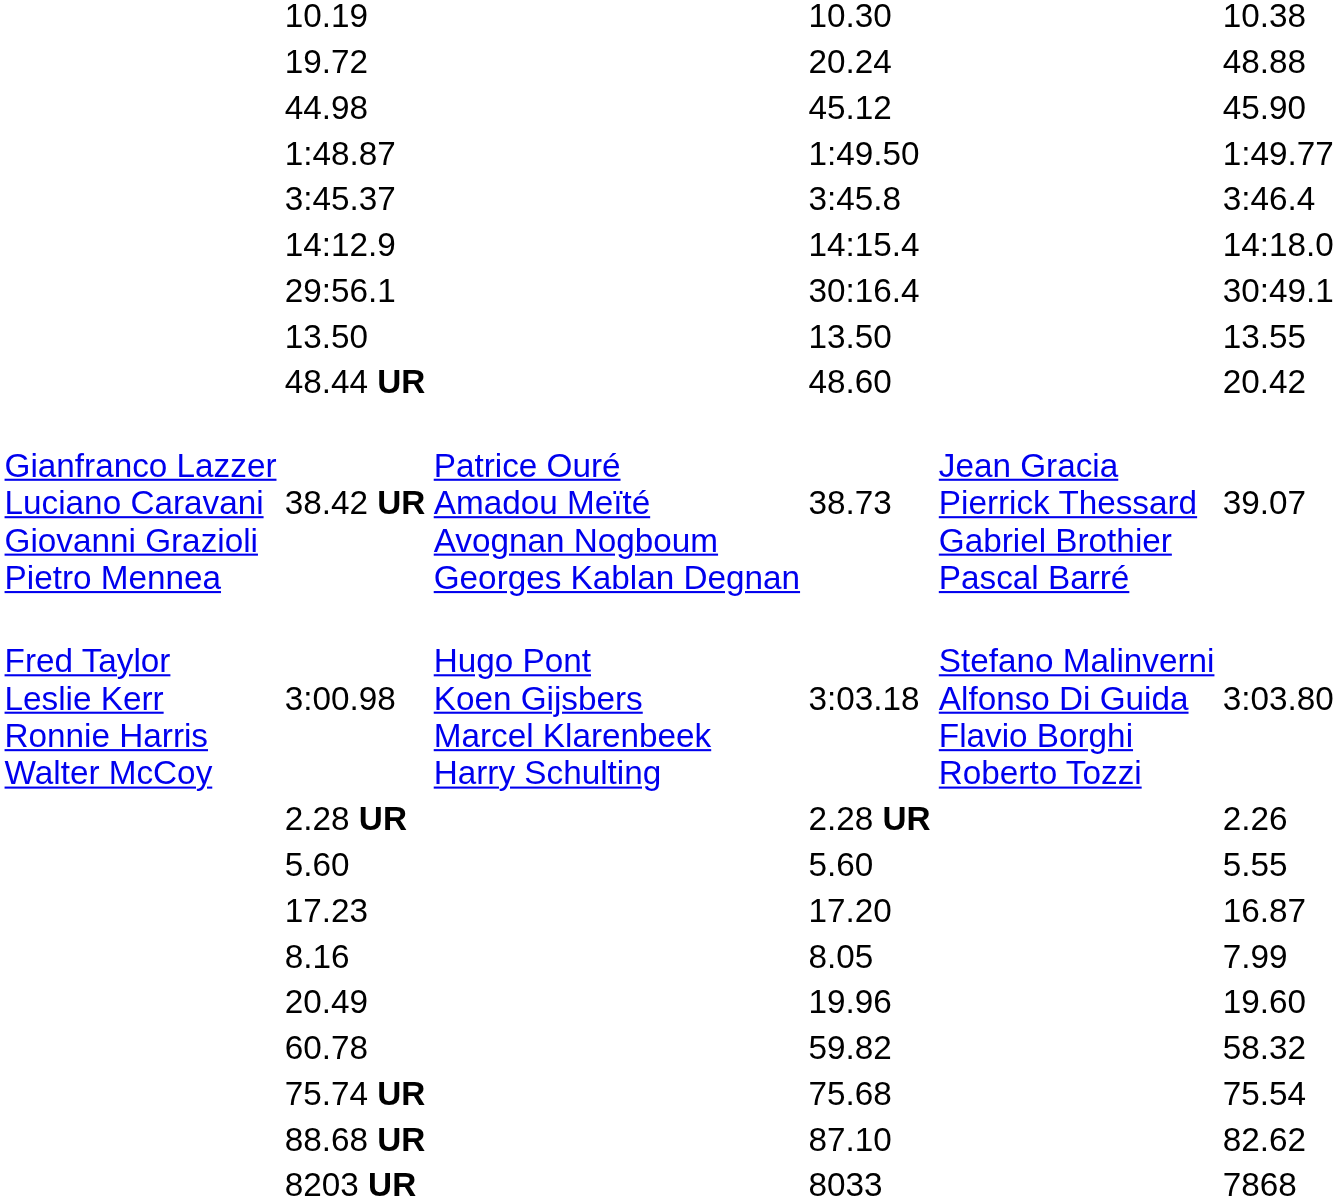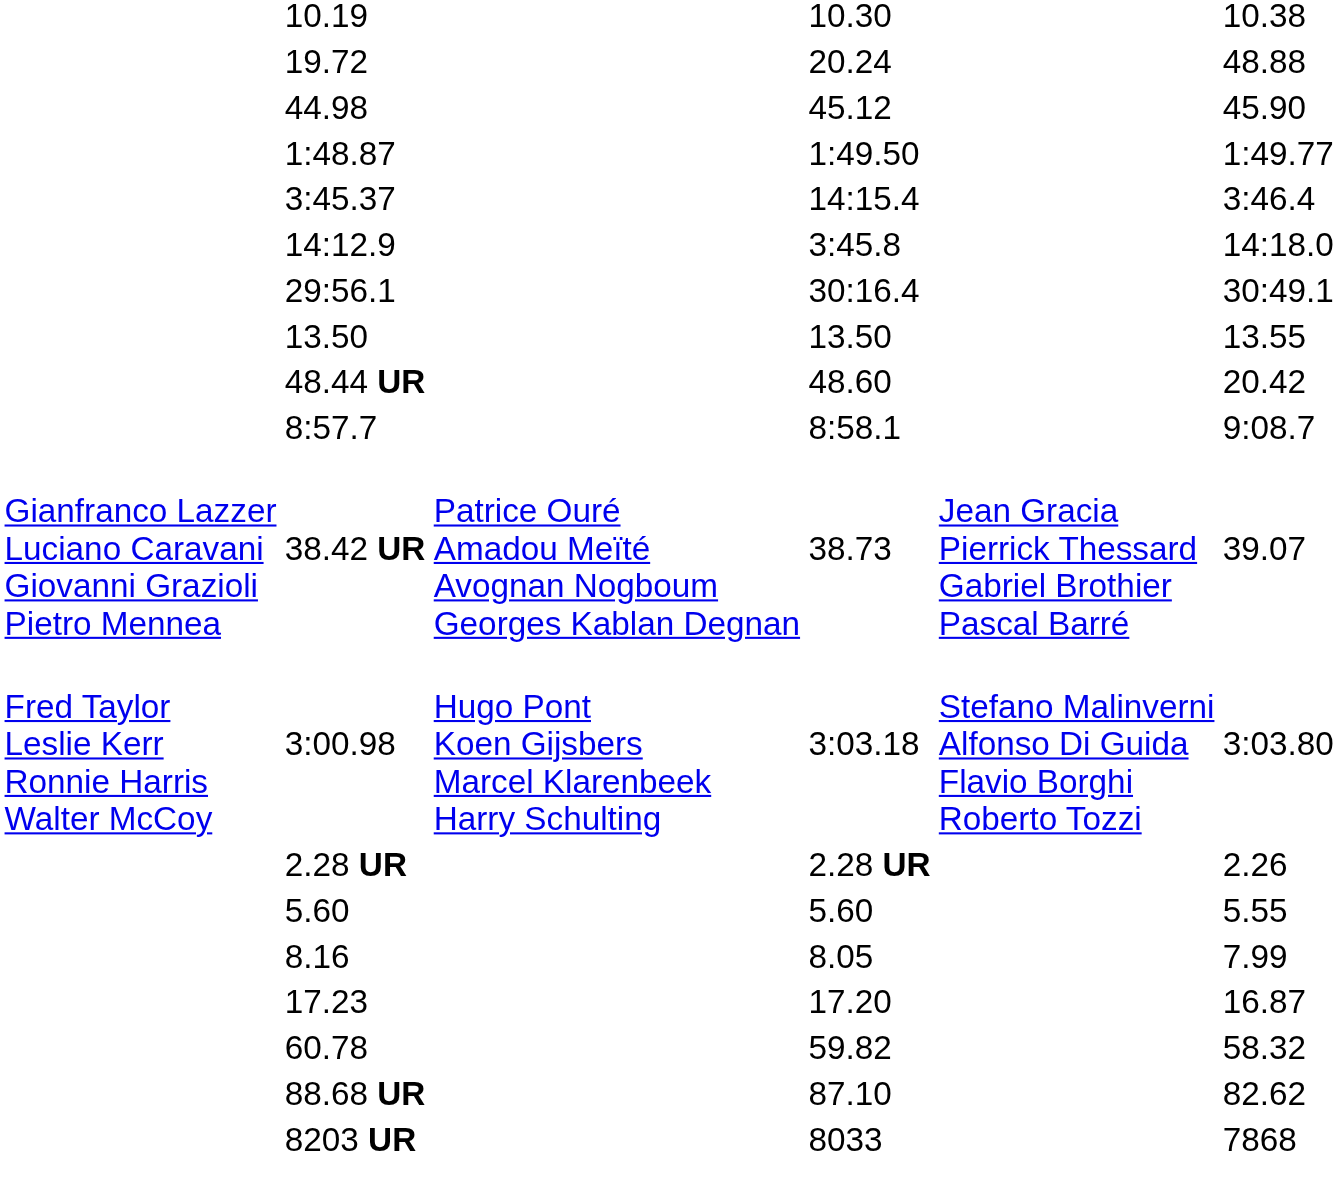3:45.37 | column 5: 3:45.8 -> 14:15.4
14:12.9 | column 5: 14:15.4 -> 3:45.8
+ row: 8:57.7 | 8:58.1 | 9:08.7
rows swapped: 8.16 <-> 17.23
- row: 20.49 | 19.96 | 19.60
- row: 75.74 UR | 75.68 | 75.54
